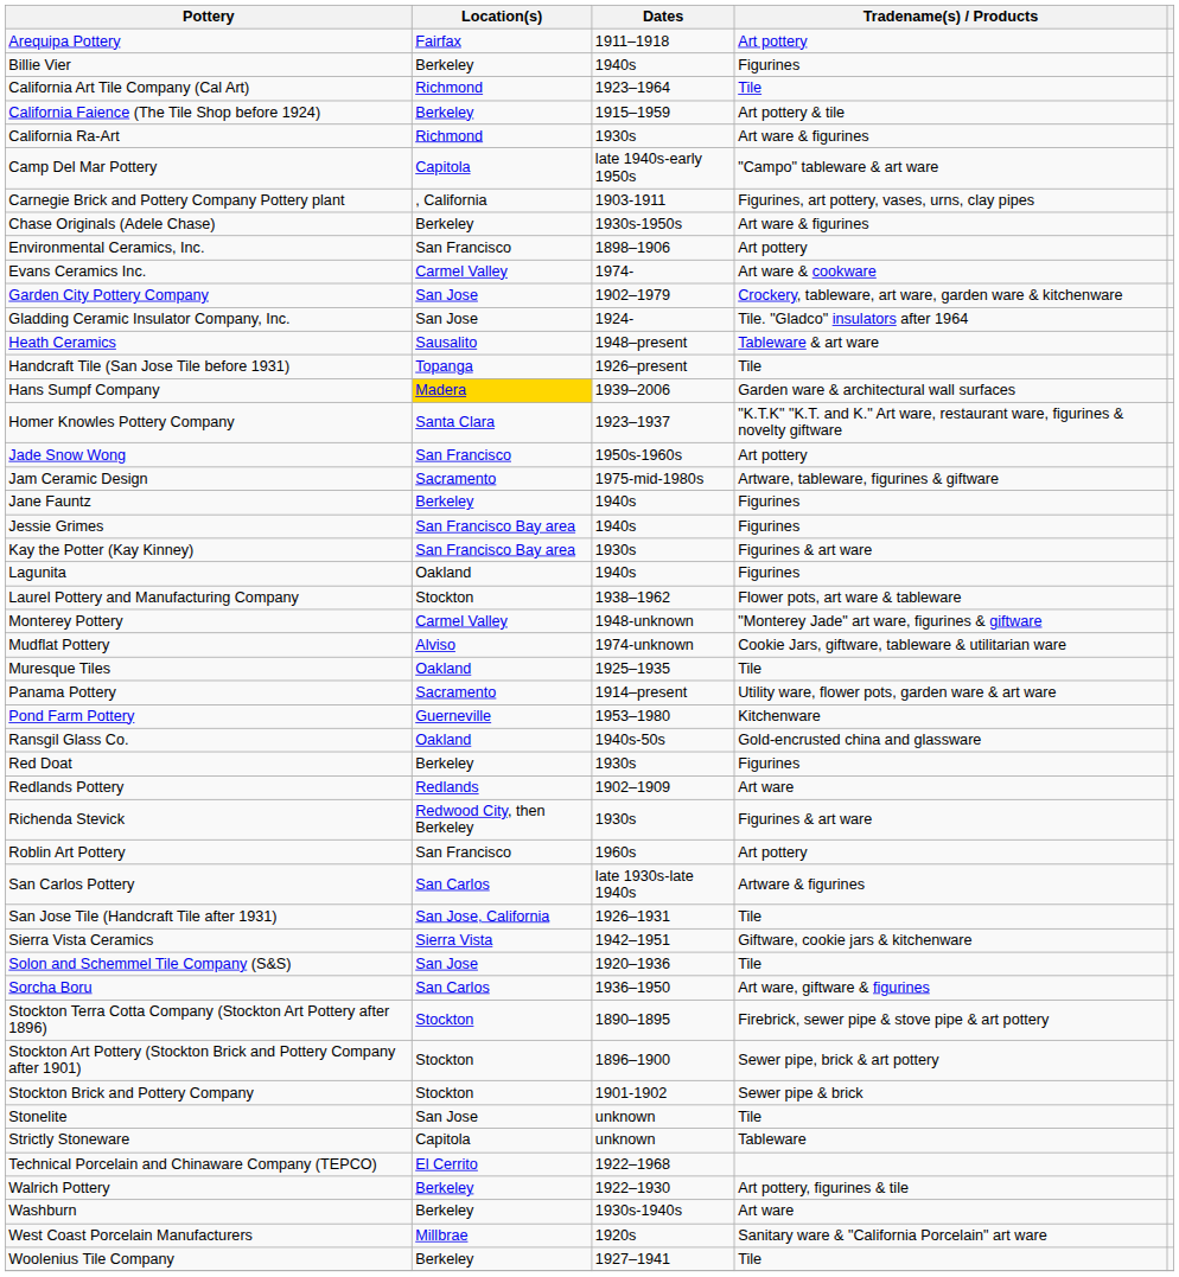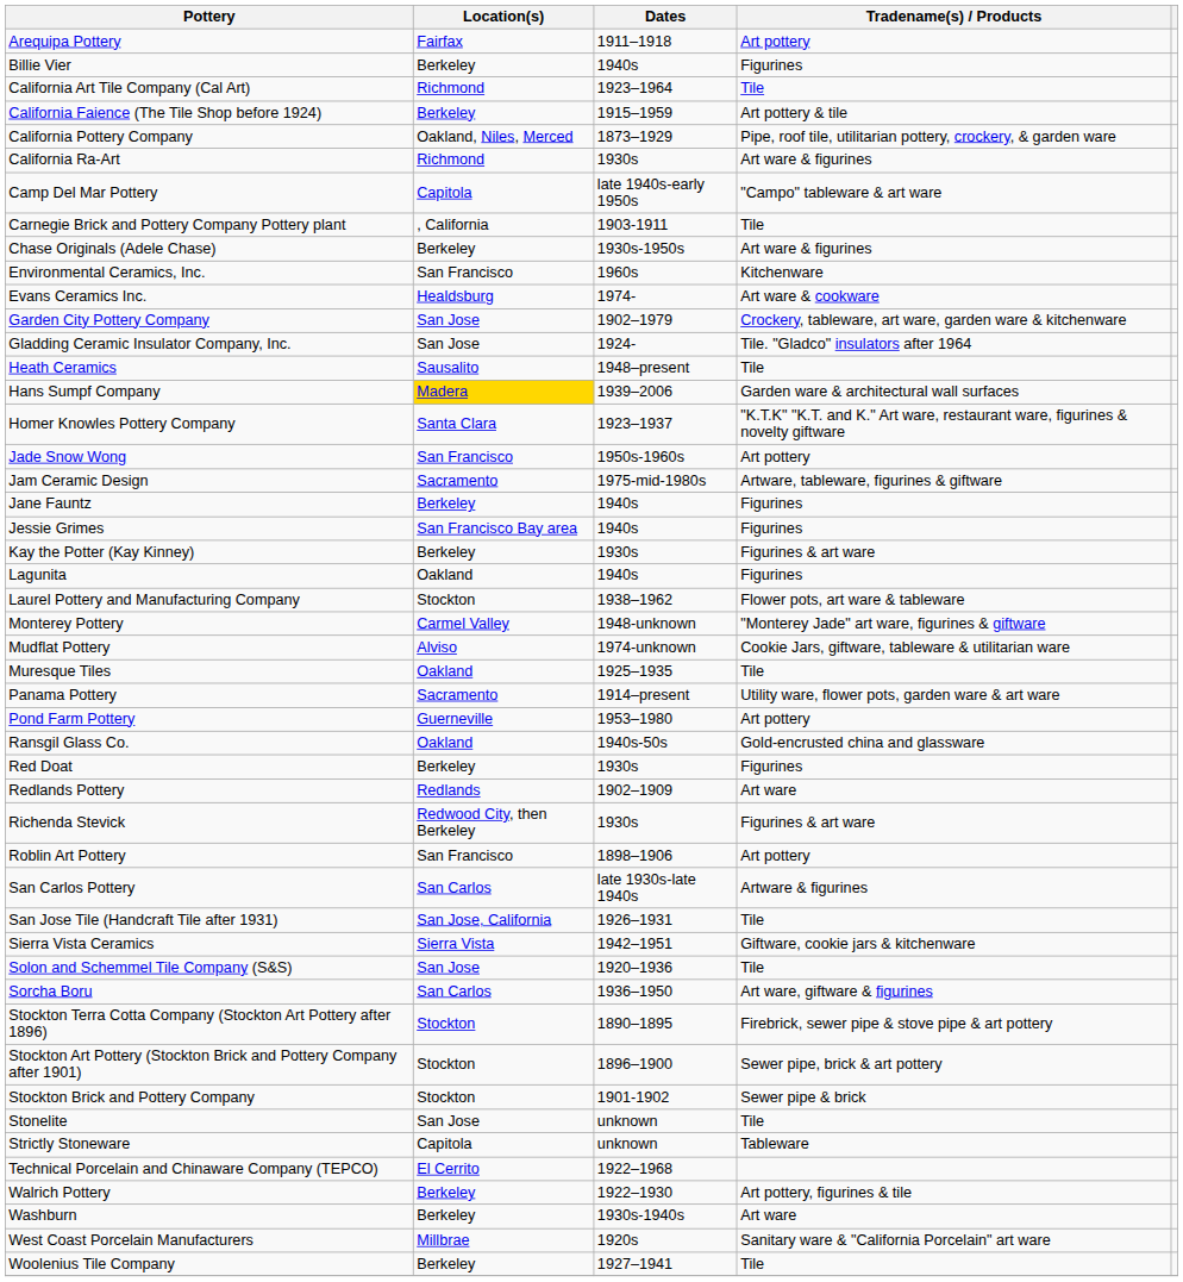+ row: California Pottery Company | Oakland, Niles, Merced | 1873–1929 | Pipe, roof tile, utilitarian pottery, crockery, & garden ware
Carnegie Brick and Pottery Company Pottery plant | Tradename(s) / Products: Figurines, art pottery, vases, urns, clay pipes -> Tile
Environmental Ceramics, Inc. | Dates: 1898–1906 -> 1960s
Environmental Ceramics, Inc. | Tradename(s) / Products: Art pottery -> Kitchenware
Evans Ceramics Inc. | Location(s): Carmel Valley -> Healdsburg
Heath Ceramics | Tradename(s) / Products: Tableware & art ware -> Tile
- row: Handcraft Tile (San Jose Tile before 1931) | Topanga | 1926–present | Tile
Kay the Potter (Kay Kinney) | Location(s): San Francisco Bay area -> Berkeley
Pond Farm Pottery | Tradename(s) / Products: Kitchenware -> Art pottery
Roblin Art Pottery | Dates: 1960s -> 1898–1906
